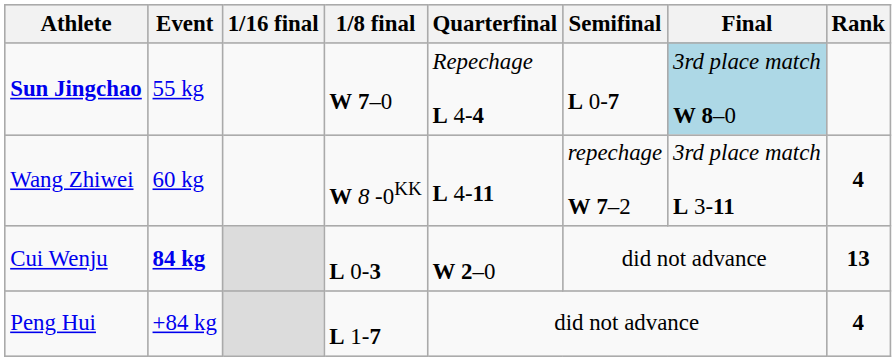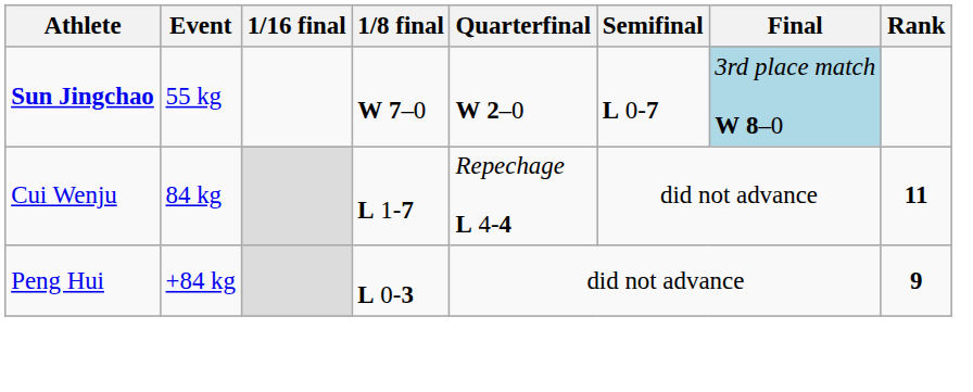Sun Jingchao | Quarterfinal: Repechage L 4-4 -> W 2–0
- row: Wang Zhiwei | 60 kg | W 8 -0KK | L 4-11 | repechage W 7–2 | 3rd place match L 3-11 | 4
Cui Wenju | Event: bold -> normal
Cui Wenju | 1/8 final: L 0-3 -> L 1-7
Cui Wenju | Quarterfinal: W 2–0 -> Repechage L 4-4
Cui Wenju | Rank: 13 -> 11
Peng Hui | 1/8 final: L 1-7 -> L 0-3
Peng Hui | Rank: 4 -> 9
